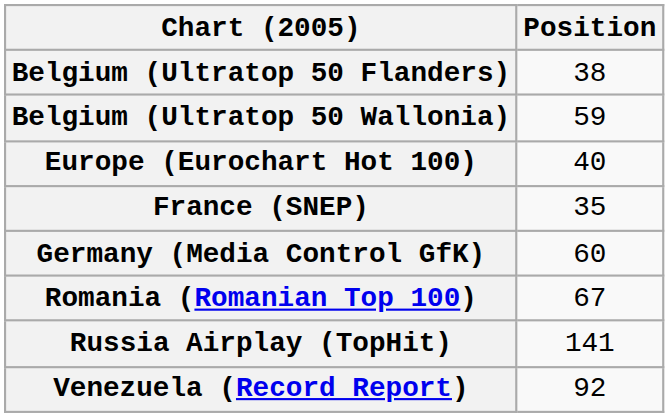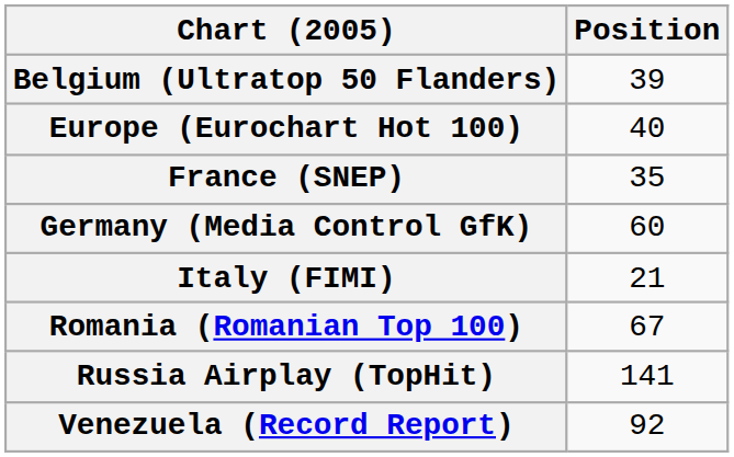Belgium (Ultratop 50 Flanders) | Position: 38 -> 39
- row: Belgium (Ultratop 50 Wallonia) | 59
+ row: Italy (FIMI) | 21
